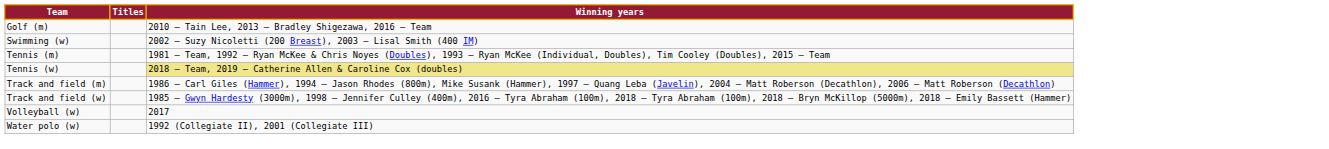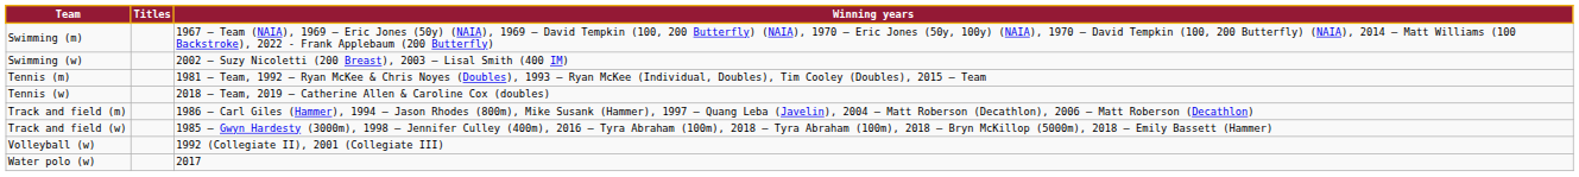- row: Golf (m) | 2010 – Tain Lee, 2013 – Bradley Shigezawa, 2016 – Team
+ row: Swimming (m) | 1967 – Team (NAIA), 1969 – Eric Jones (50y) (NAIA), 1969 – David Tempkin (100, 200 Butterfly) (NAIA), 1970 – Eric Jones (50y, 100y) (NAIA), 1970 – David Tempkin (100, 200 Butterfly) (NAIA), 2014 – Matt Williams (100 Backstroke), 2022 - Frank Applebaum (200 Butterfly)
Tennis (w) | Winning years: khaki background -> no background
Volleyball (w) | Winning years: 2017 -> 1992 (Collegiate II), 2001 (Collegiate III)
Water polo (w) | Winning years: 1992 (Collegiate II), 2001 (Collegiate III) -> 2017
